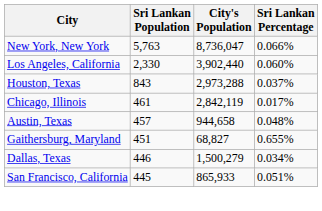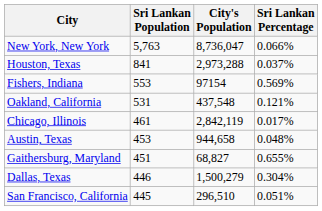- row: Los Angeles, California | 2,330 | 3,902,440 | 0.060%
Houston, Texas | Sri Lankan Population: 843 -> 841
+ row: Fishers, Indiana | 553 | 97154 | 0.569%
+ row: Oakland, California | 531 | 437,548 | 0.121%
Austin, Texas | Sri Lankan Population: 457 -> 453
Dallas, Texas | Sri Lankan Percentage: 0.034% -> 0.304%
San Francisco, California | City's Population: 865,933 -> 296,510
